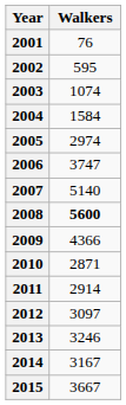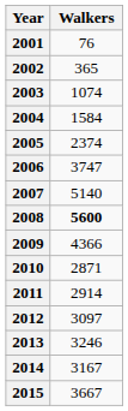2002 | Walkers: 595 -> 365
2005 | Walkers: 2974 -> 2374
